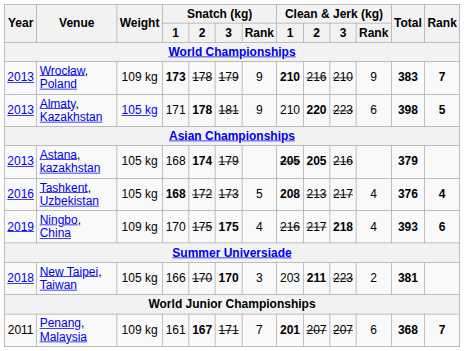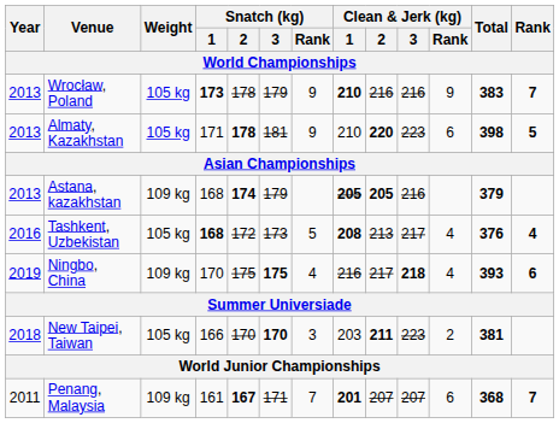Wrocław, Poland | Weight: 109 kg -> 105 kg
Wrocław, Poland | Clean & Jerk (kg) / 3: 210 -> 216
Astana, kazakhstan | Weight: 105 kg -> 109 kg
